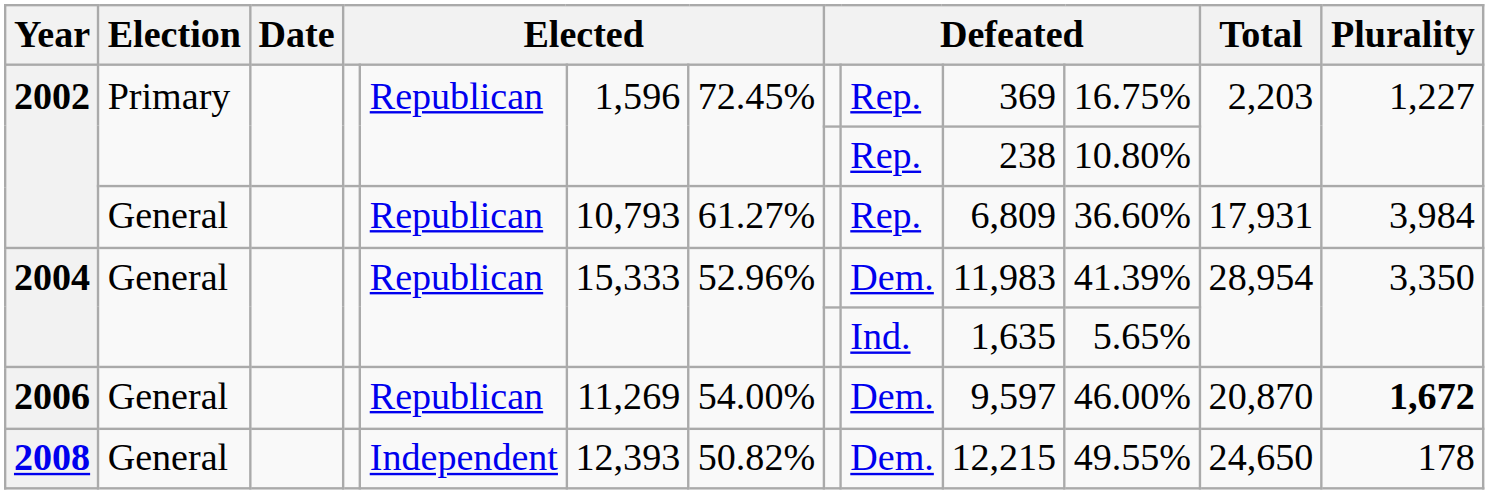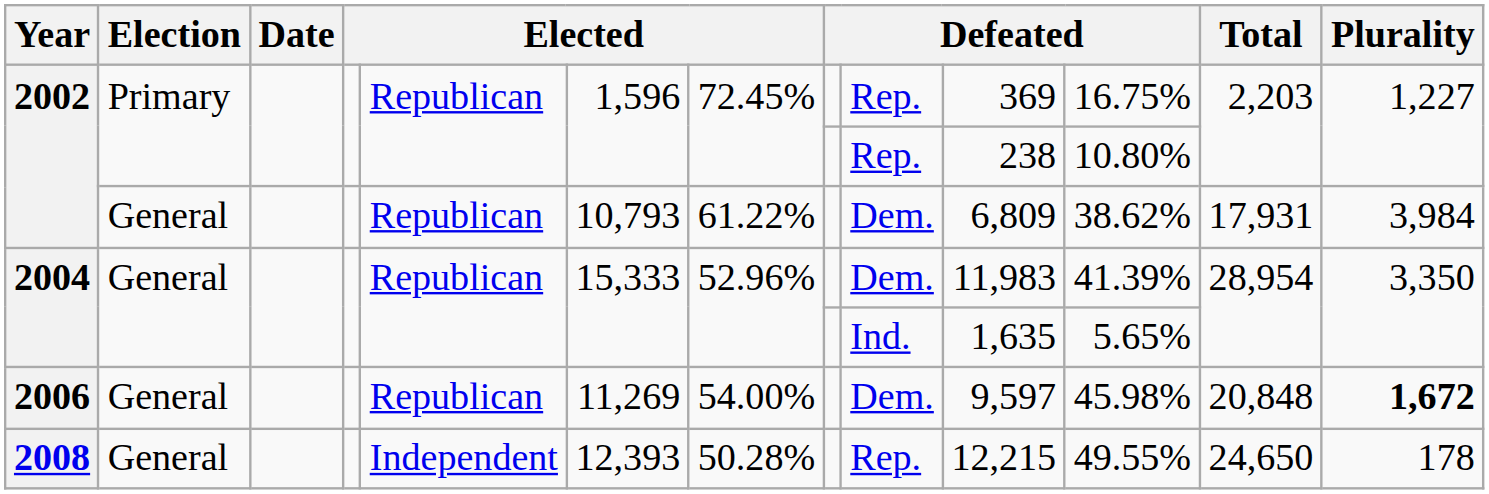2002 / General | column 7: 61.27% -> 61.22%
2002 / General | column 9: Rep. -> Dem.
2002 / General | column 11: 36.60% -> 38.62%
2006 | column 11: 46.00% -> 45.98%
2006 | Total: 20,870 -> 20,848
2008 | column 7: 50.82% -> 50.28%
2008 | column 9: Dem. -> Rep.
